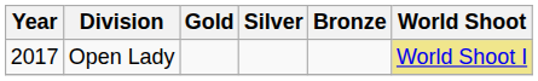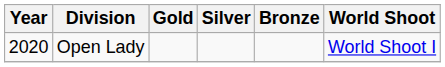Open Lady | Year: 2017 -> 2020
Open Lady | World Shoot: khaki background -> no background
